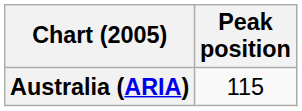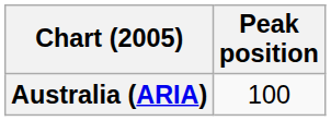Australia (ARIA) | Peak position: 115 -> 100
